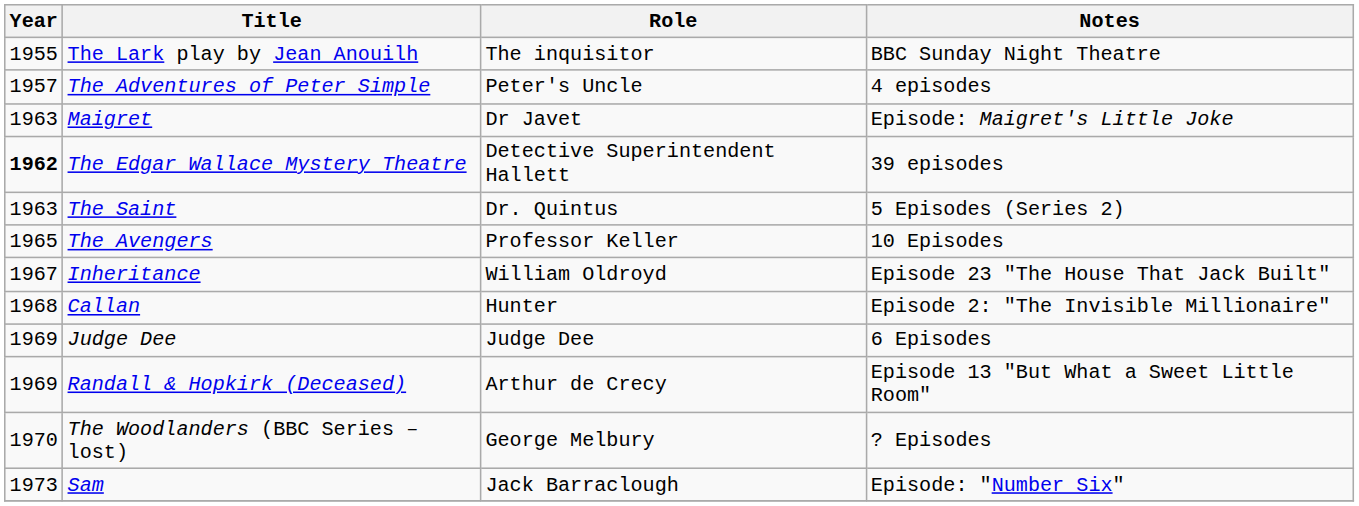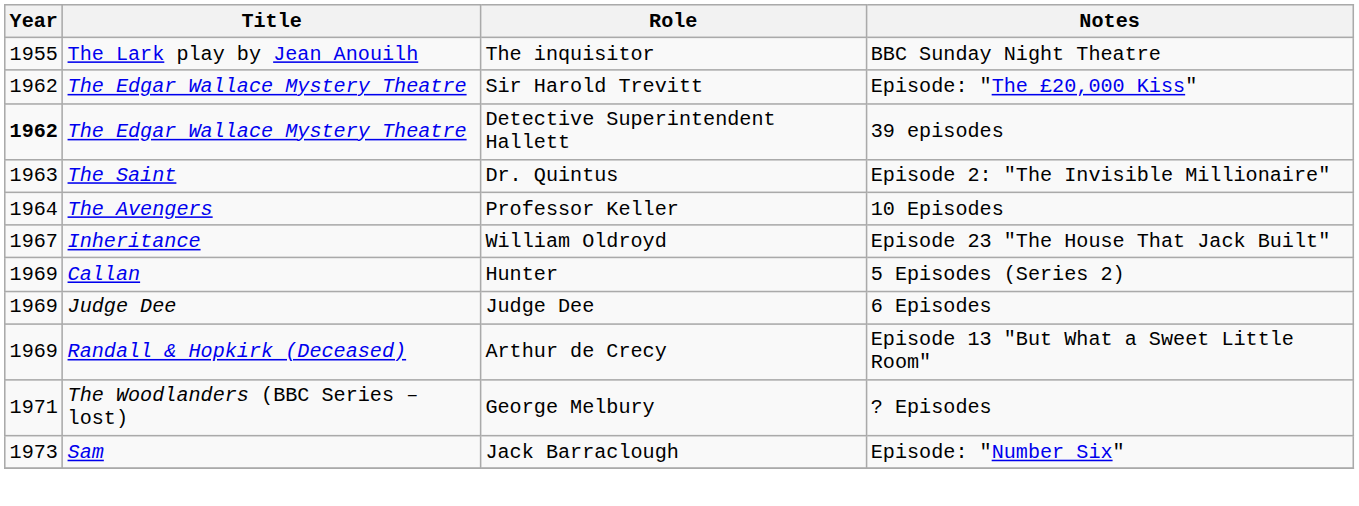- row: 1957 | The Adventures of Peter Simple | Peter's Uncle | 4 episodes
- row: 1963 | Maigret | Dr Javet | Episode: Maigret's Little Joke
+ row: 1962 | The Edgar Wallace Mystery Theatre | Sir Harold Trevitt | Episode: "The £20,000 Kiss"
Dr. Quintus | Notes: 5 Episodes (Series 2) -> Episode 2: "The Invisible Millionaire"
Professor Keller | Year: 1965 -> 1964
Hunter | Year: 1968 -> 1969
Hunter | Notes: Episode 2: "The Invisible Millionaire" -> 5 Episodes (Series 2)
George Melbury | Year: 1970 -> 1971
